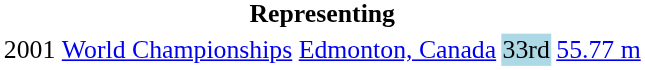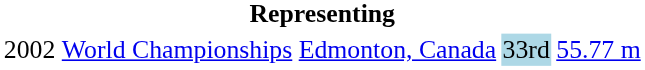World Championships | column 1: 2001 -> 2002
